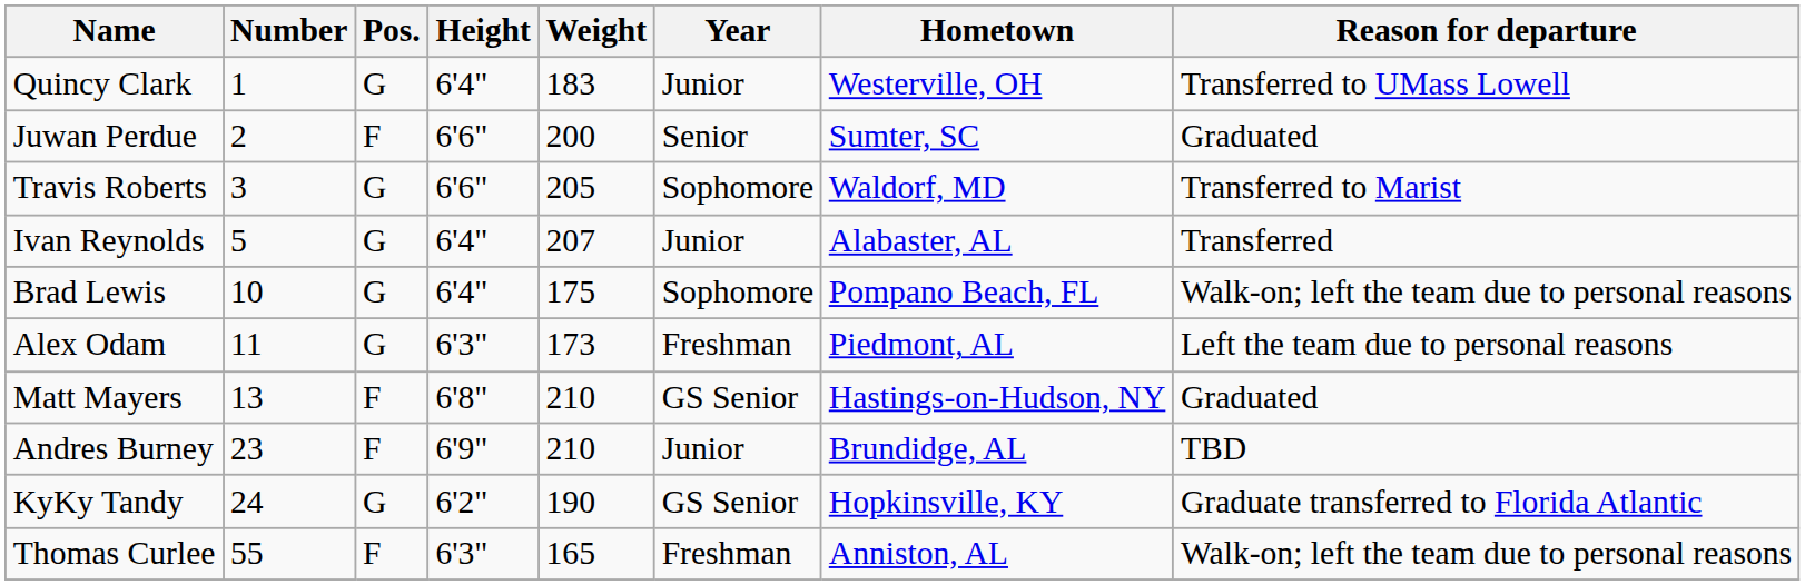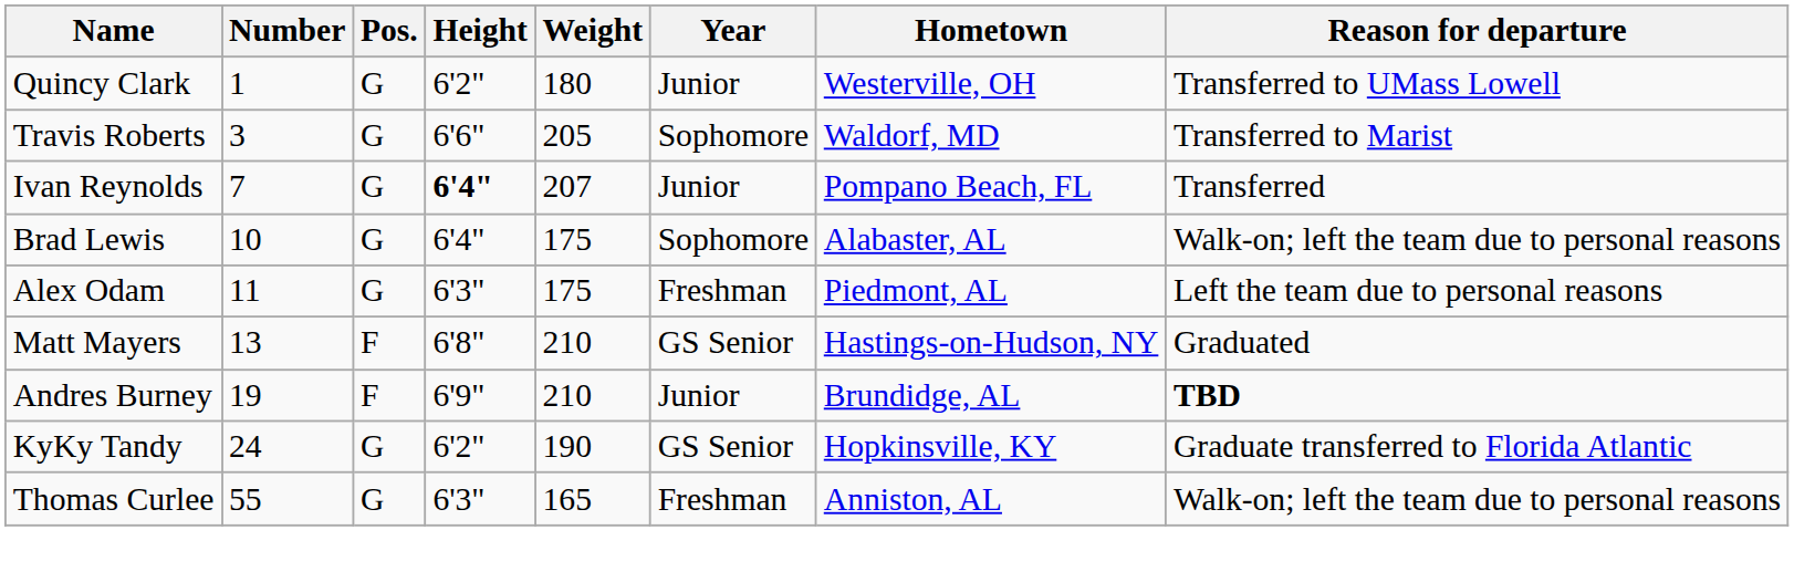Quincy Clark | Height: 6'4" -> 6'2"
Quincy Clark | Weight: 183 -> 180
- row: Juwan Perdue | 2 | F | 6'6" | 200 | Senior | Sumter, SC | Graduated
Ivan Reynolds | Number: 5 -> 7
Ivan Reynolds | Height: normal -> bold
Ivan Reynolds | Hometown: Alabaster, AL -> Pompano Beach, FL
Brad Lewis | Hometown: Pompano Beach, FL -> Alabaster, AL
Alex Odam | Weight: 173 -> 175
Andres Burney | Number: 23 -> 19
Andres Burney | Reason for departure: normal -> bold
Thomas Curlee | Pos.: F -> G
